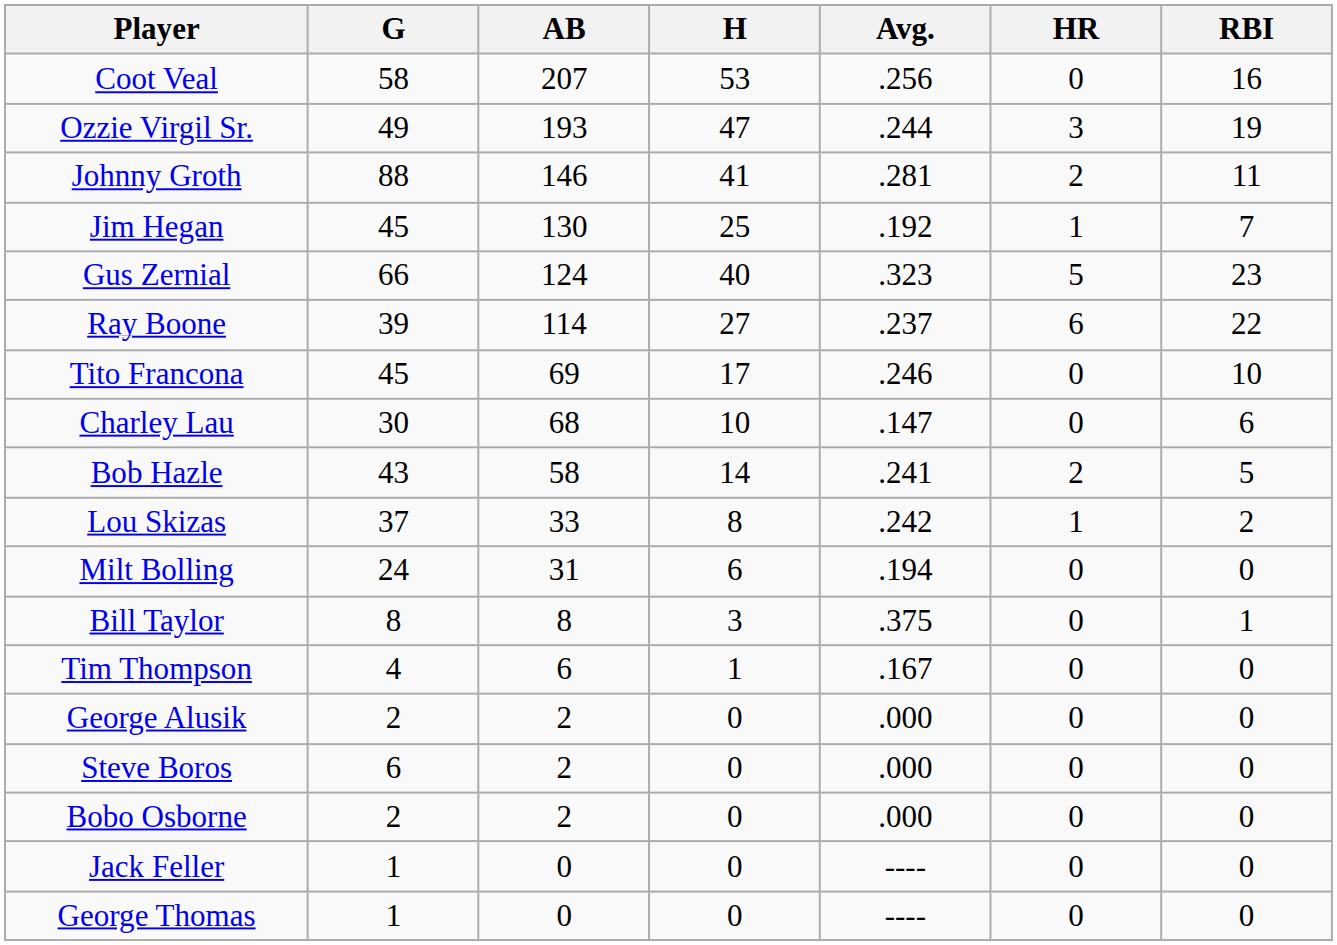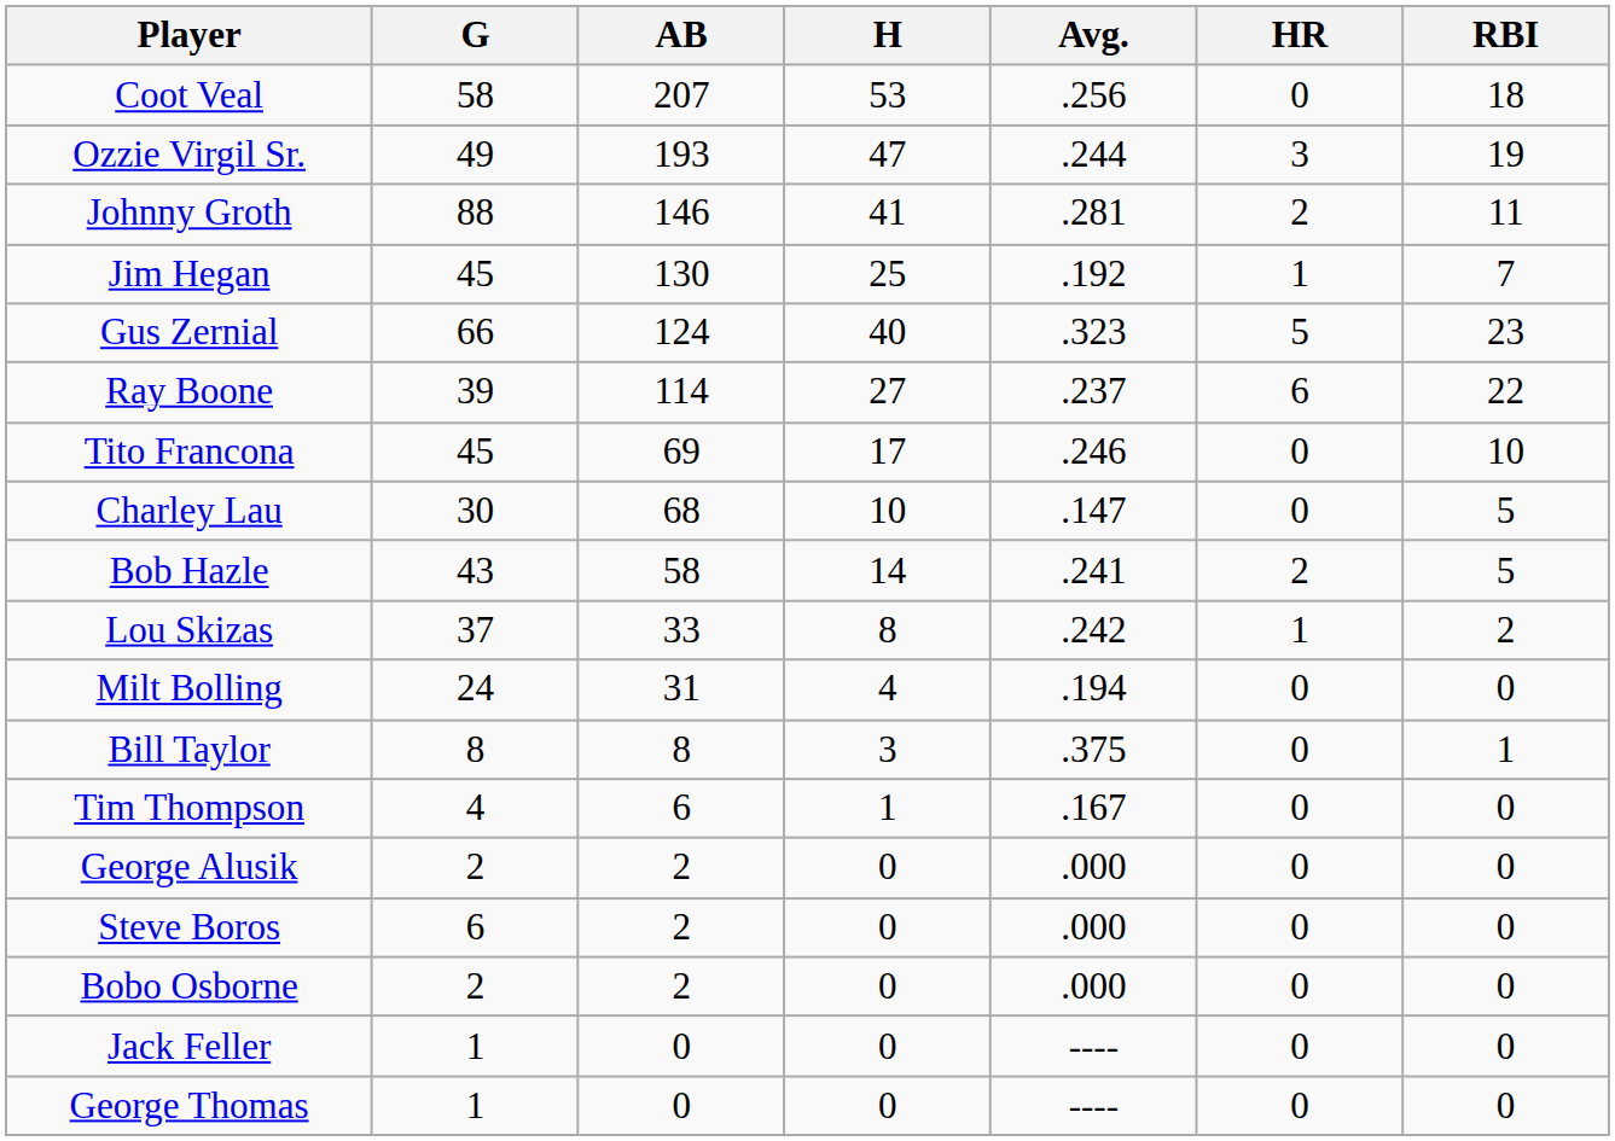Coot Veal | RBI: 16 -> 18
Charley Lau | RBI: 6 -> 5
Milt Bolling | H: 6 -> 4
